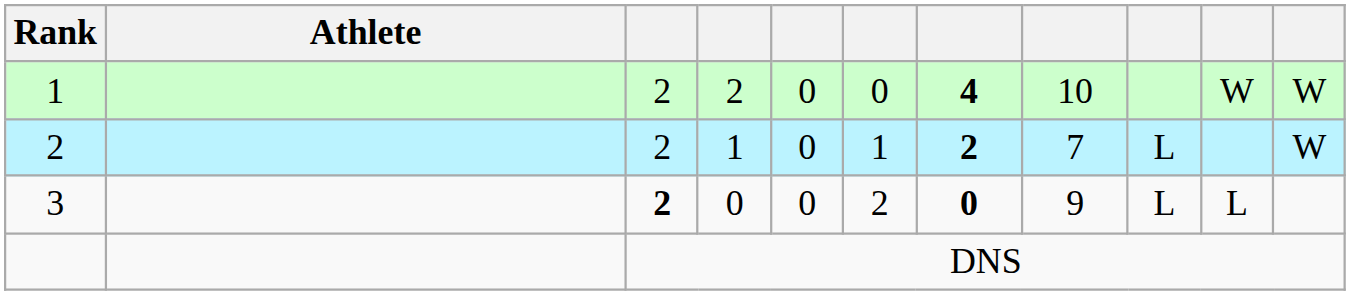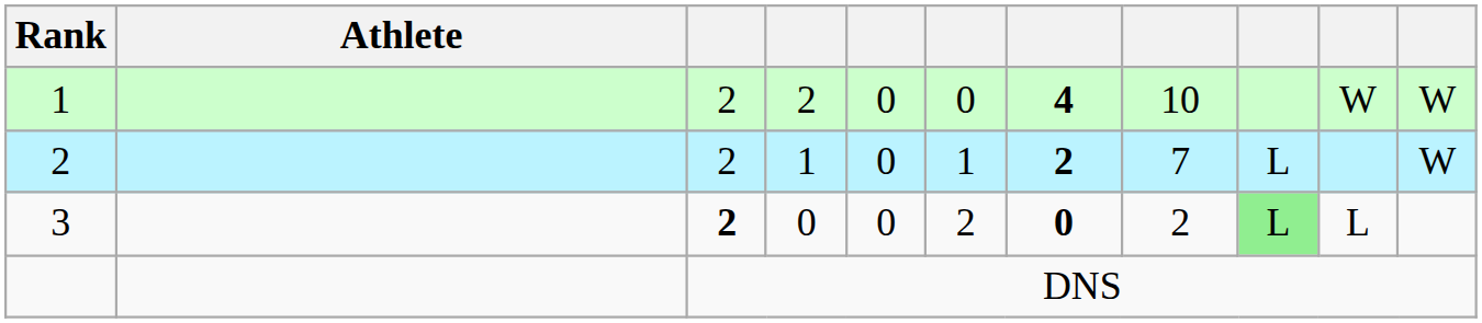3 | column 8: 9 -> 2
3 | column 9: no background -> lightgreen background
